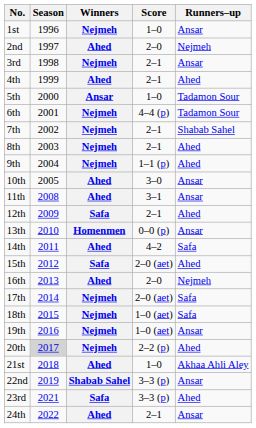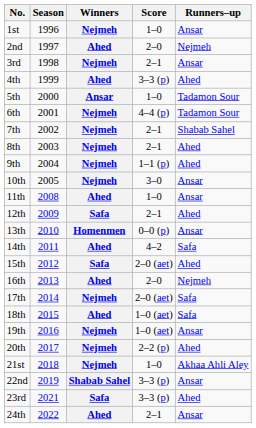4th | Score: 2–1 -> 3–3 (p)
10th | Winners: Ahed -> Nejmeh
11th | Score: 3–1 -> 1–0
18th | Winners: Nejmeh -> Ahed
20th | Season: lightgrey background -> no background
21st | Winners: Ahed -> Nejmeh
